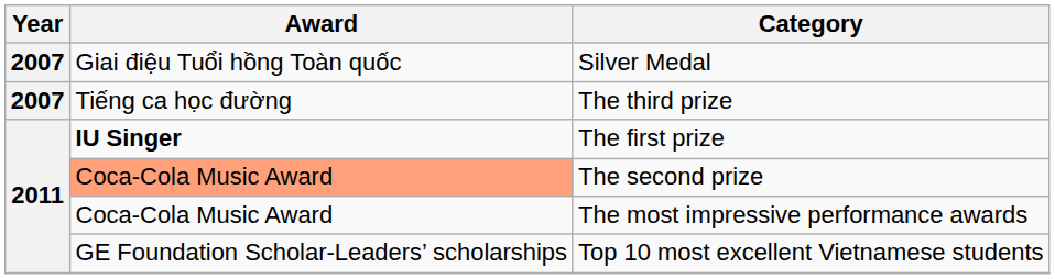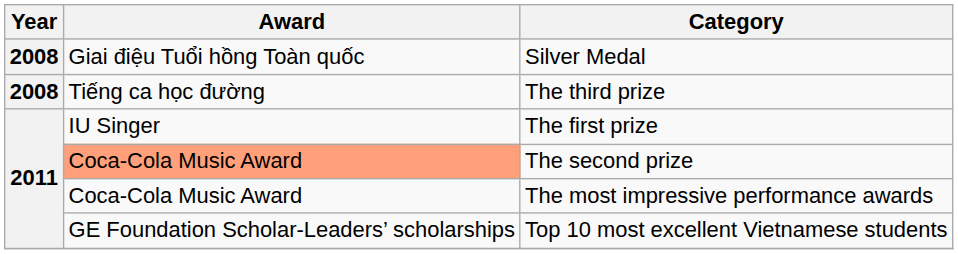Silver Medal | Year: 2007 -> 2008
The third prize | Year: 2007 -> 2008
The first prize | Award: bold -> normal
